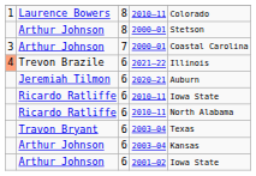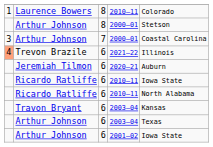Travon Bryant | column 5: Texas -> Kansas
Arthur Johnson / 2003–04 | column 5: Kansas -> Texas
